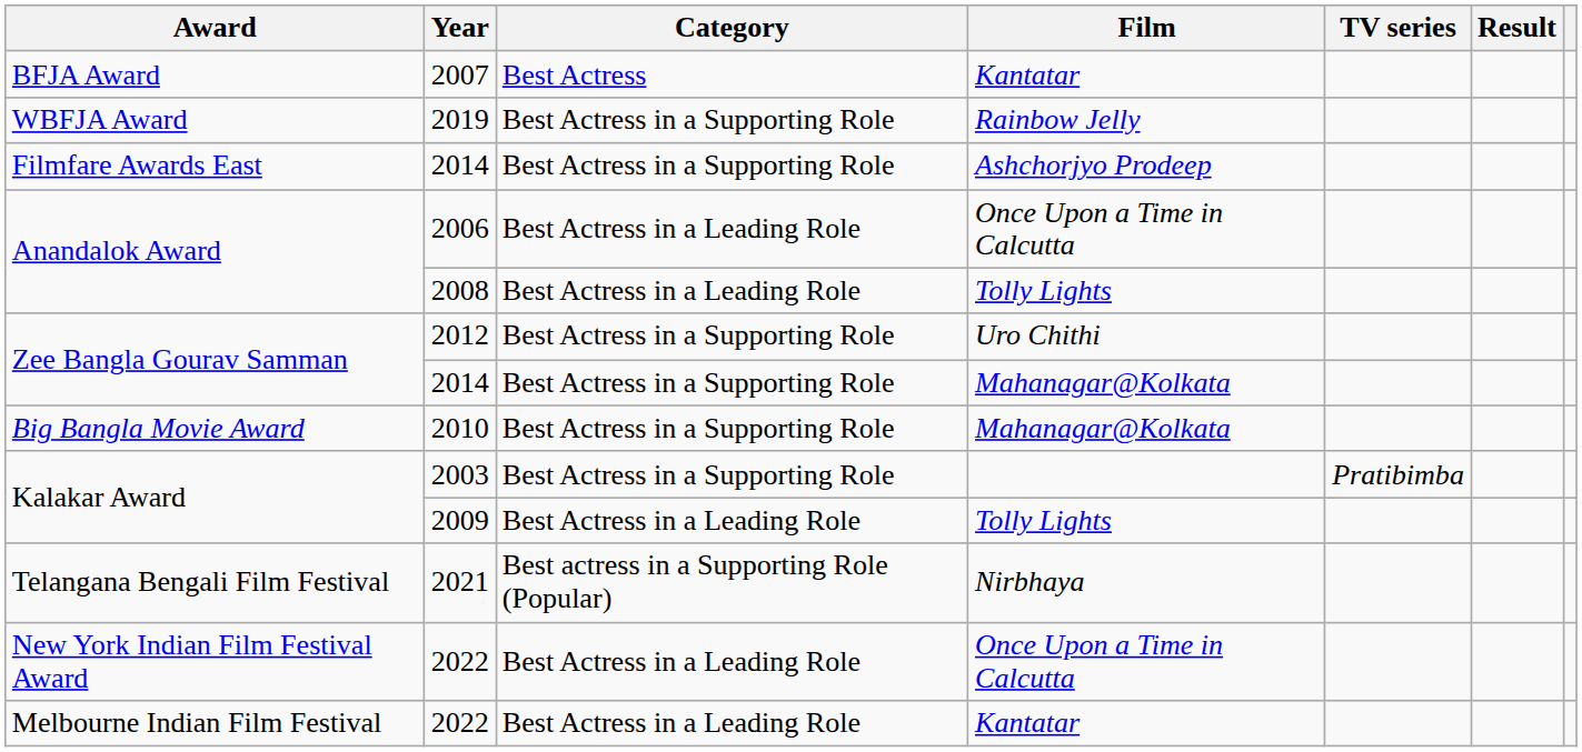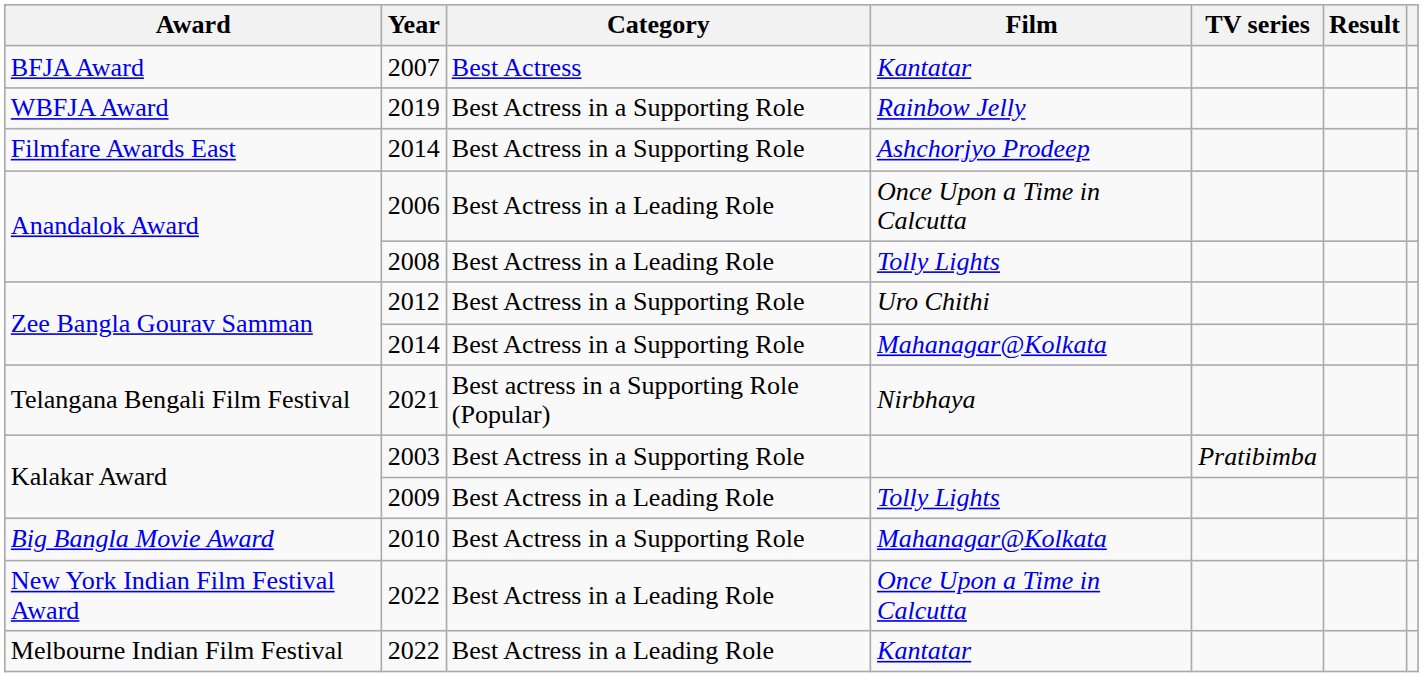rows swapped: 2010 <-> 2021
